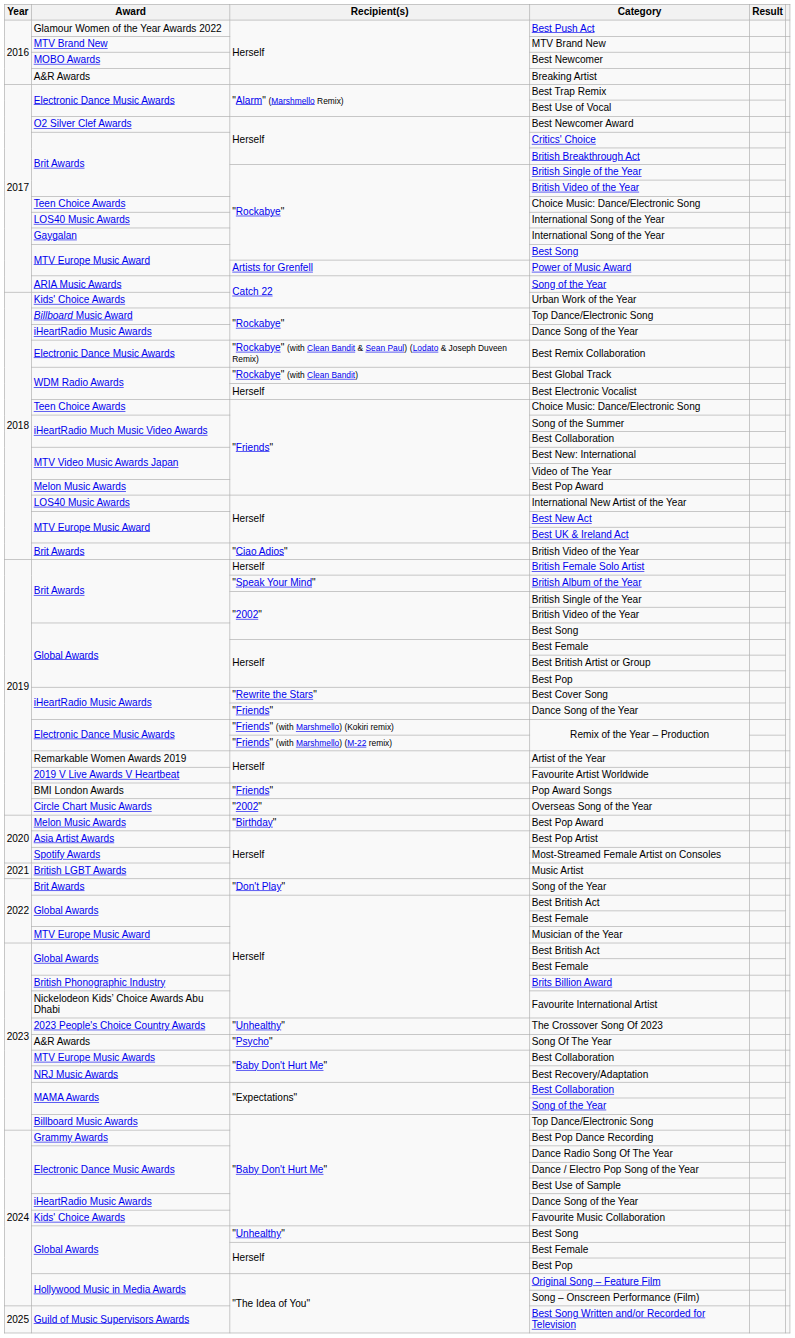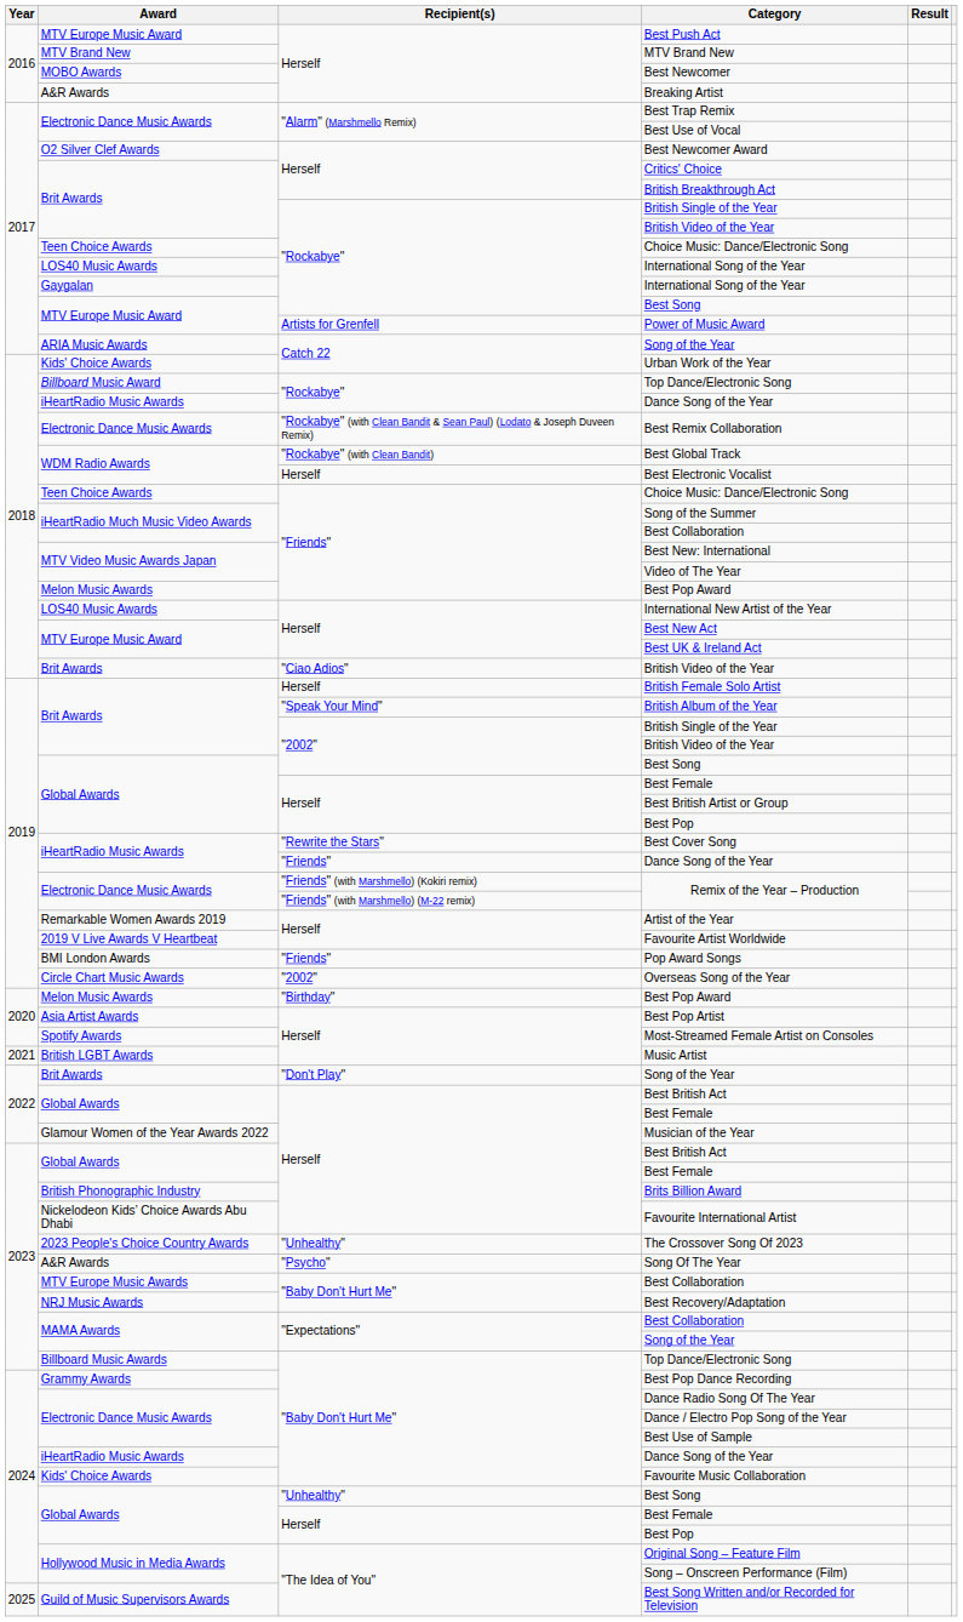Best Push Act | Award: Glamour Women of the Year Awards 2022 -> MTV Europe Music Award
Musician of the Year | Award: MTV Europe Music Award -> Glamour Women of the Year Awards 2022
